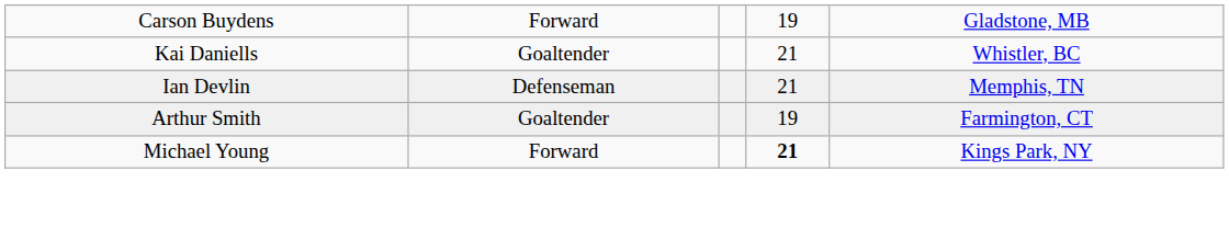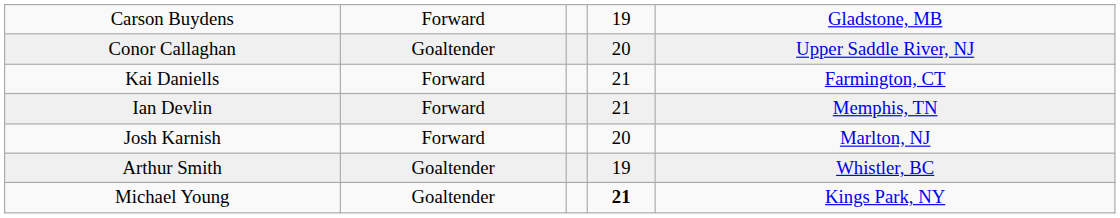+ row: Conor Callaghan | Goaltender | 20 | Upper Saddle River, NJ
Kai Daniells | column 2: Goaltender -> Forward
Kai Daniells | column 5: Whistler, BC -> Farmington, CT
Ian Devlin | column 2: Defenseman -> Forward
+ row: Josh Karnish | Forward | 20 | Marlton, NJ
Arthur Smith | column 5: Farmington, CT -> Whistler, BC
Michael Young | column 2: Forward -> Goaltender
